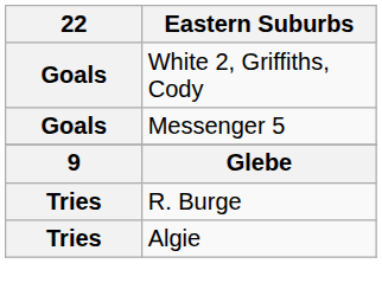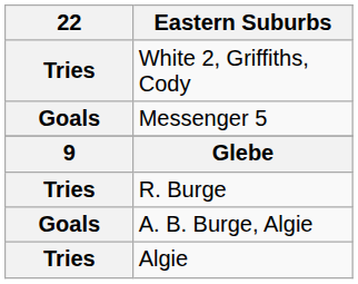White 2, Griffiths, Cody | 22: Goals -> Tries
+ row: Goals | A. B. Burge, Algie
